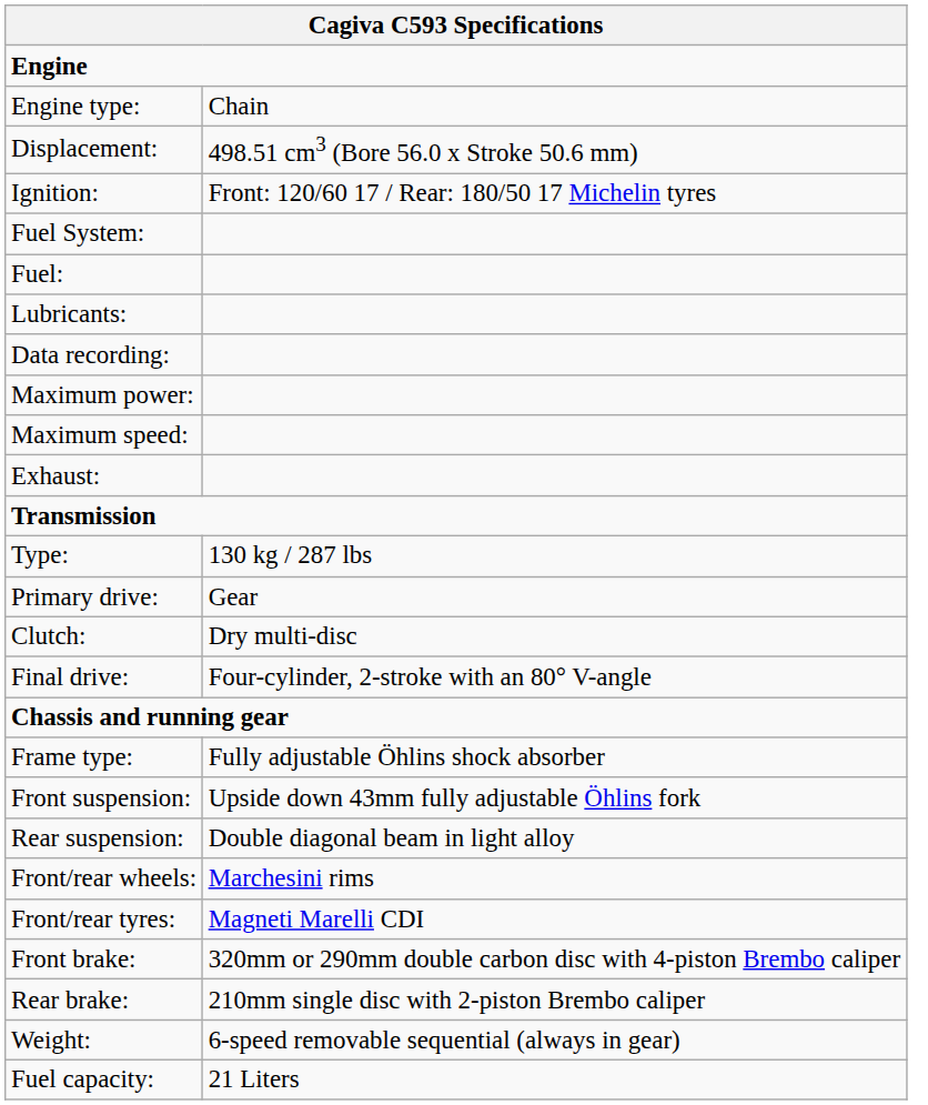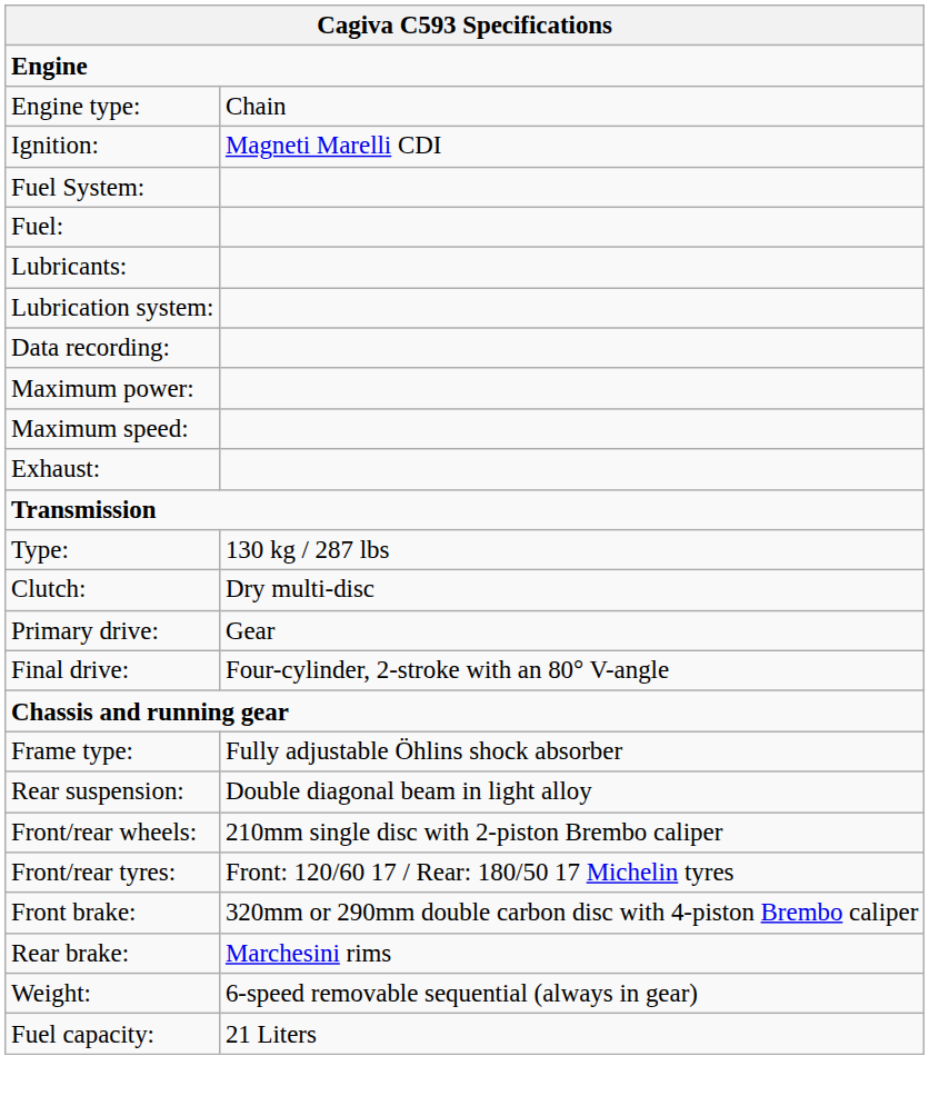- row: Displacement: | 498.51 cm3 (Bore 56.0 x Stroke 50.6 mm)
Ignition: | column 2: Front: 120/60 17 / Rear: 180/50 17 Michelin tyres -> Magneti Marelli CDI
+ row: Lubrication system:
rows swapped: Primary drive: <-> Clutch:
- row: Front suspension: | Upside down 43mm fully adjustable Öhlins fork
Front/rear wheels: | column 2: Marchesini rims -> 210mm single disc with 2-piston Brembo caliper
Front/rear tyres: | column 2: Magneti Marelli CDI -> Front: 120/60 17 / Rear: 180/50 17 Michelin tyres
Rear brake: | column 2: 210mm single disc with 2-piston Brembo caliper -> Marchesini rims
